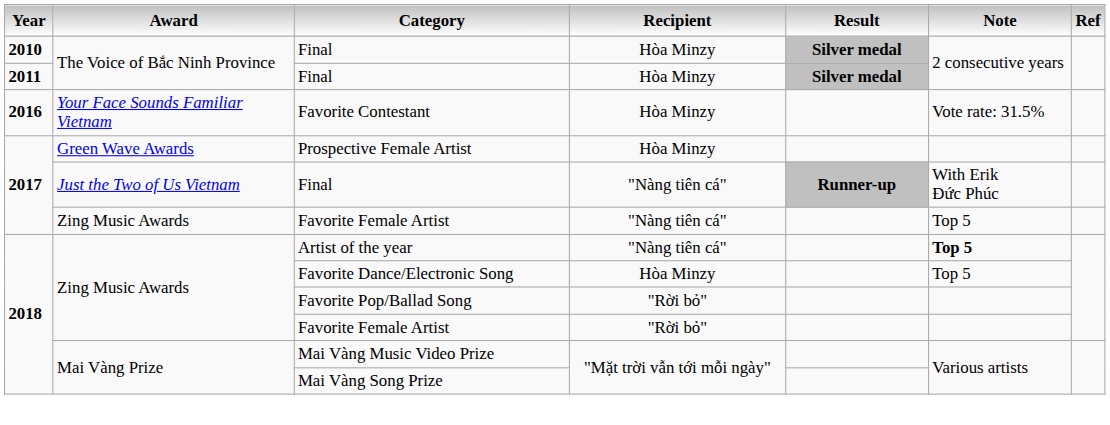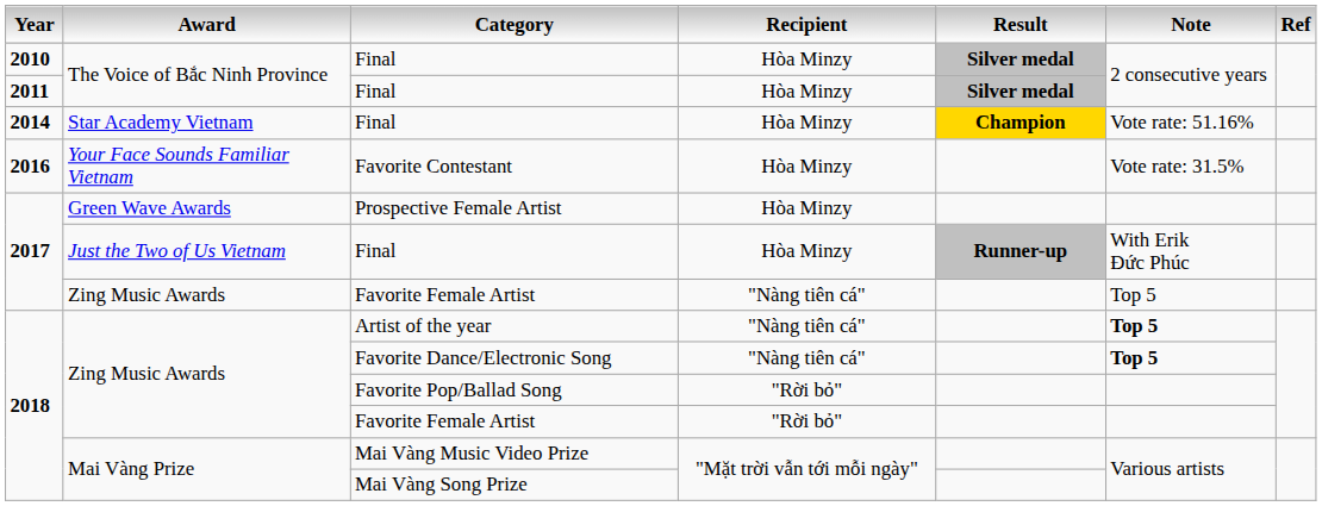+ row: 2014 | Star Academy Vietnam | Final | Hòa Minzy | Champion | Vote rate: 51.16%
2017 / Final | Recipient: "Nàng tiên cá" -> Hòa Minzy
Favorite Dance/Electronic Song | Recipient: Hòa Minzy -> "Nàng tiên cá"
Favorite Dance/Electronic Song | Note: normal -> bold
